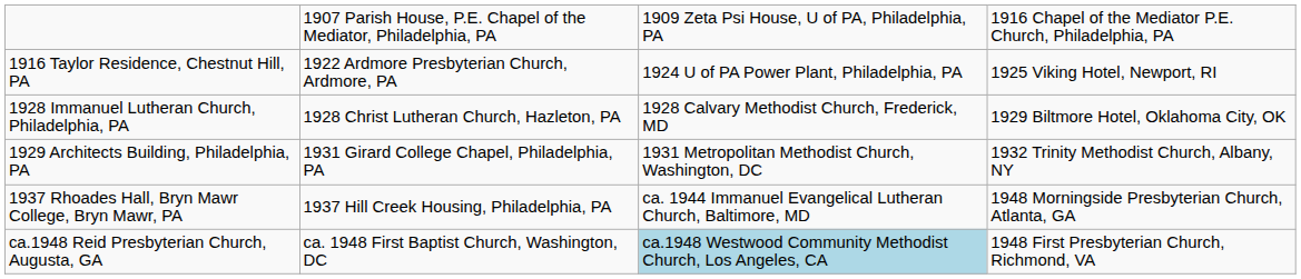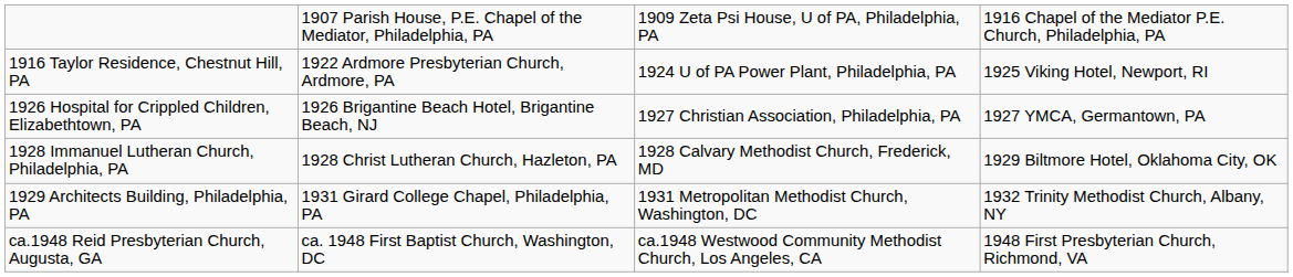+ row: 1926 Hospital for Crippled Children, Elizabethtown, PA | 1926 Brigantine Beach Hotel, Brigantine Beach, NJ | 1927 Christian Association, Philadelphia, PA | 1927 YMCA, Germantown, PA
- row: 1937 Rhoades Hall, Bryn Mawr College, Bryn Mawr, PA | 1937 Hill Creek Housing, Philadelphia, PA | ca. 1944 Immanuel Evangelical Lutheran Church, Baltimore, MD | 1948 Morningside Presbyterian Church, Atlanta, GA
ca.1948 Reid Presbyterian Church, Augusta, GA | column 3: lightblue background -> no background
